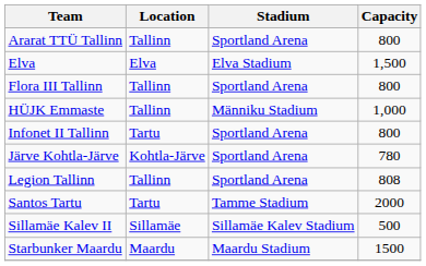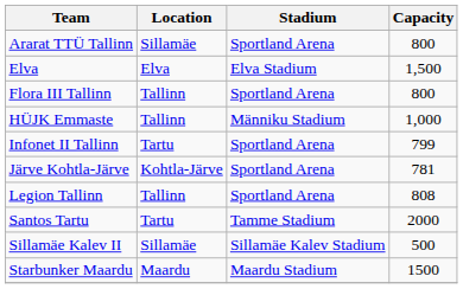Ararat TTÜ Tallinn | Location: Tallinn -> Sillamäe
Infonet II Tallinn | Capacity: 800 -> 799
Järve Kohtla-Järve | Capacity: 780 -> 781
